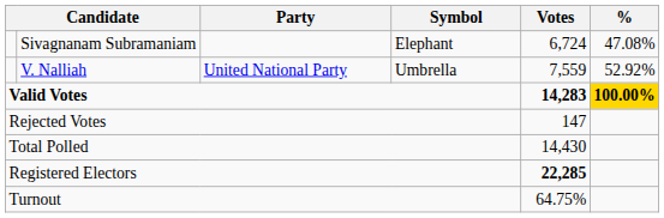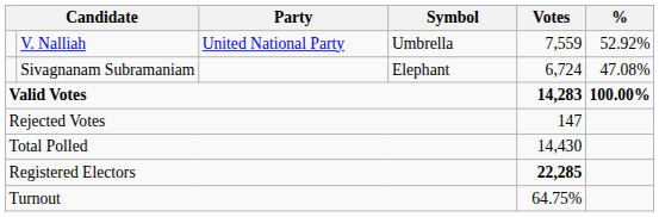rows swapped: V. Nalliah <-> Sivagnanam Subramaniam
Valid Votes | %: gold background -> no background
